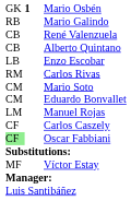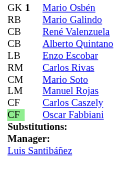- row: CM | Eduardo Bonvallet
- row: MF | Víctor Estay
